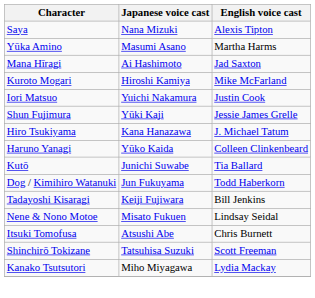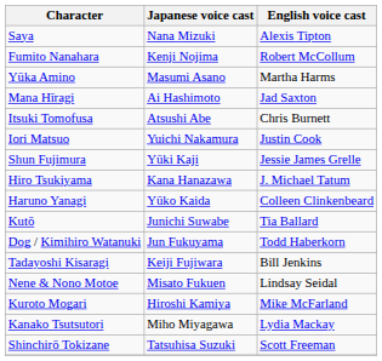+ row: Fumito Nanahara | Kenji Nojima | Robert McCollum
rows swapped: Kuroto Mogari <-> Itsuki Tomofusa
rows swapped: Shinchirō Tokizane <-> Kanako Tsutsutori
